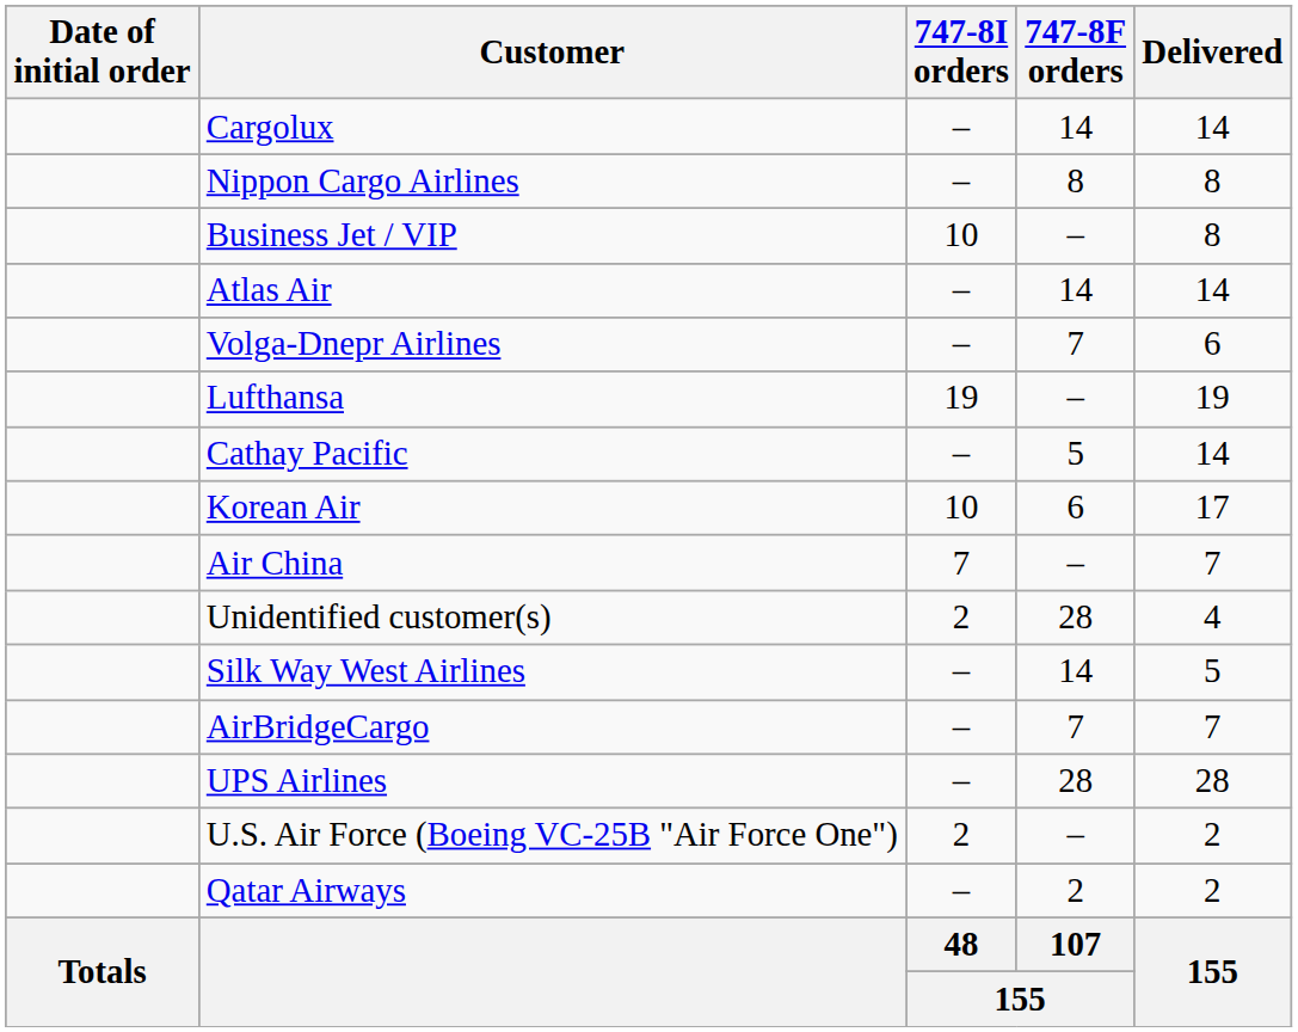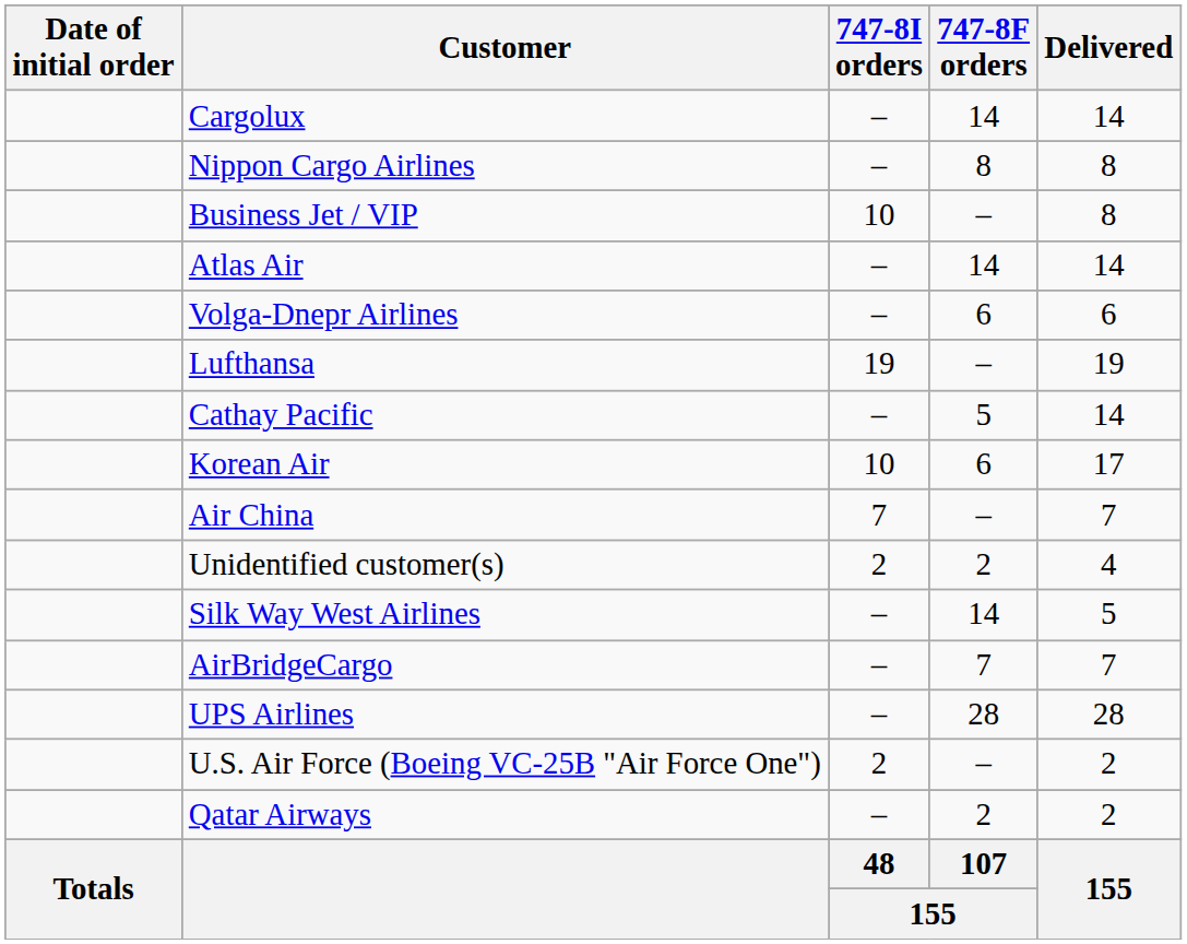Volga-Dnepr Airlines | 747‑8F orders: 7 -> 6
Unidentified customer(s) | 747‑8F orders: 28 -> 2
